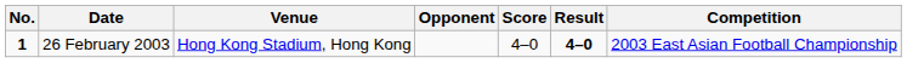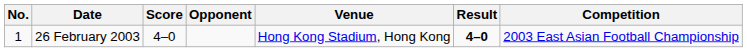columns swapped: Venue <-> Score
26 February 2003 | No.: bold -> normal
